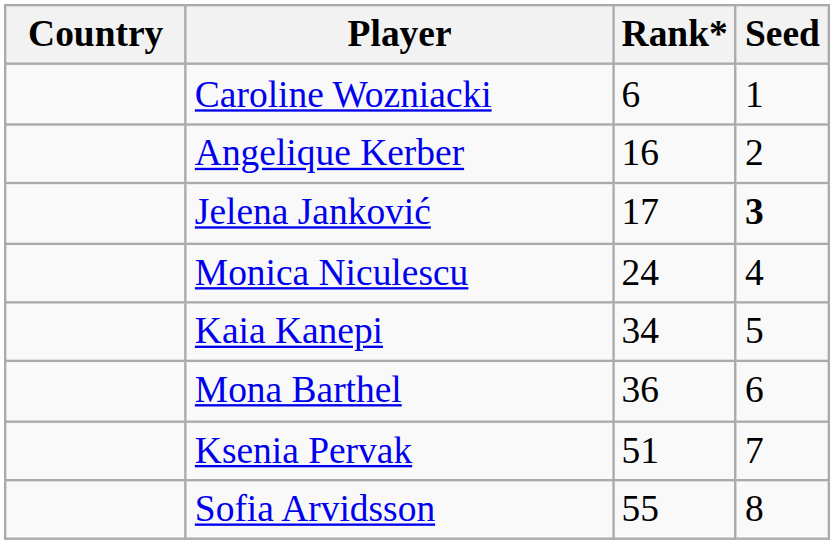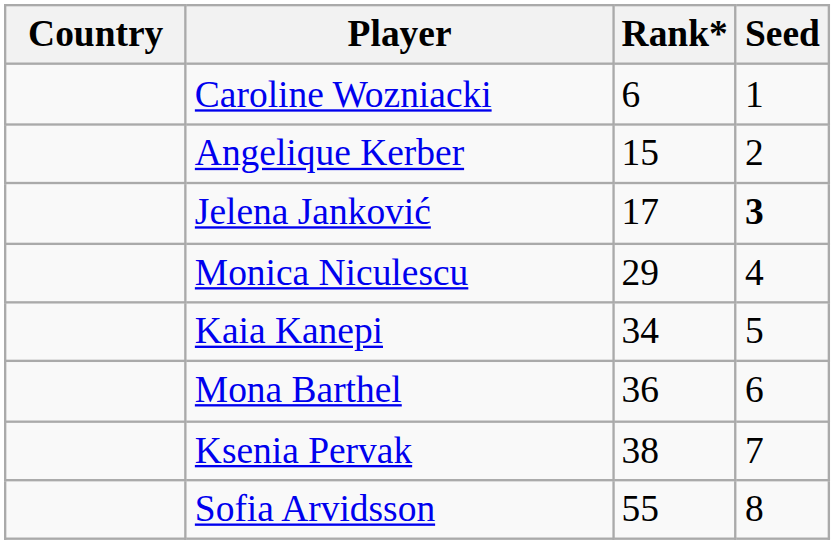Angelique Kerber | Rank*: 16 -> 15
Monica Niculescu | Rank*: 24 -> 29
Ksenia Pervak | Rank*: 51 -> 38
